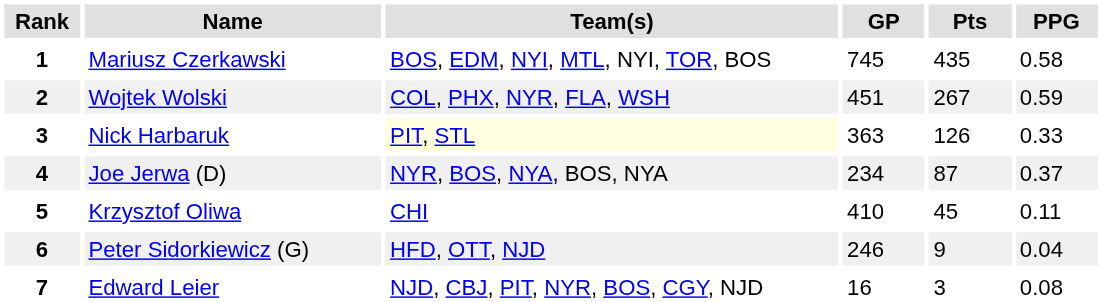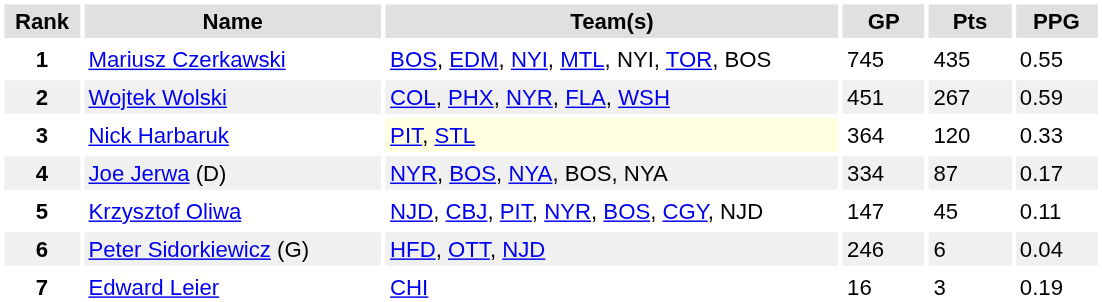Mariusz Czerkawski | PPG: 0.58 -> 0.55
Nick Harbaruk | GP: 363 -> 364
Nick Harbaruk | Pts: 126 -> 120
Joe Jerwa (D) | GP: 234 -> 334
Joe Jerwa (D) | PPG: 0.37 -> 0.17
Krzysztof Oliwa | Team(s): CHI -> NJD, CBJ, PIT, NYR, BOS, CGY, NJD
Krzysztof Oliwa | GP: 410 -> 147
Peter Sidorkiewicz (G) | Pts: 9 -> 6
Edward Leier | Team(s): NJD, CBJ, PIT, NYR, BOS, CGY, NJD -> CHI
Edward Leier | PPG: 0.08 -> 0.19
